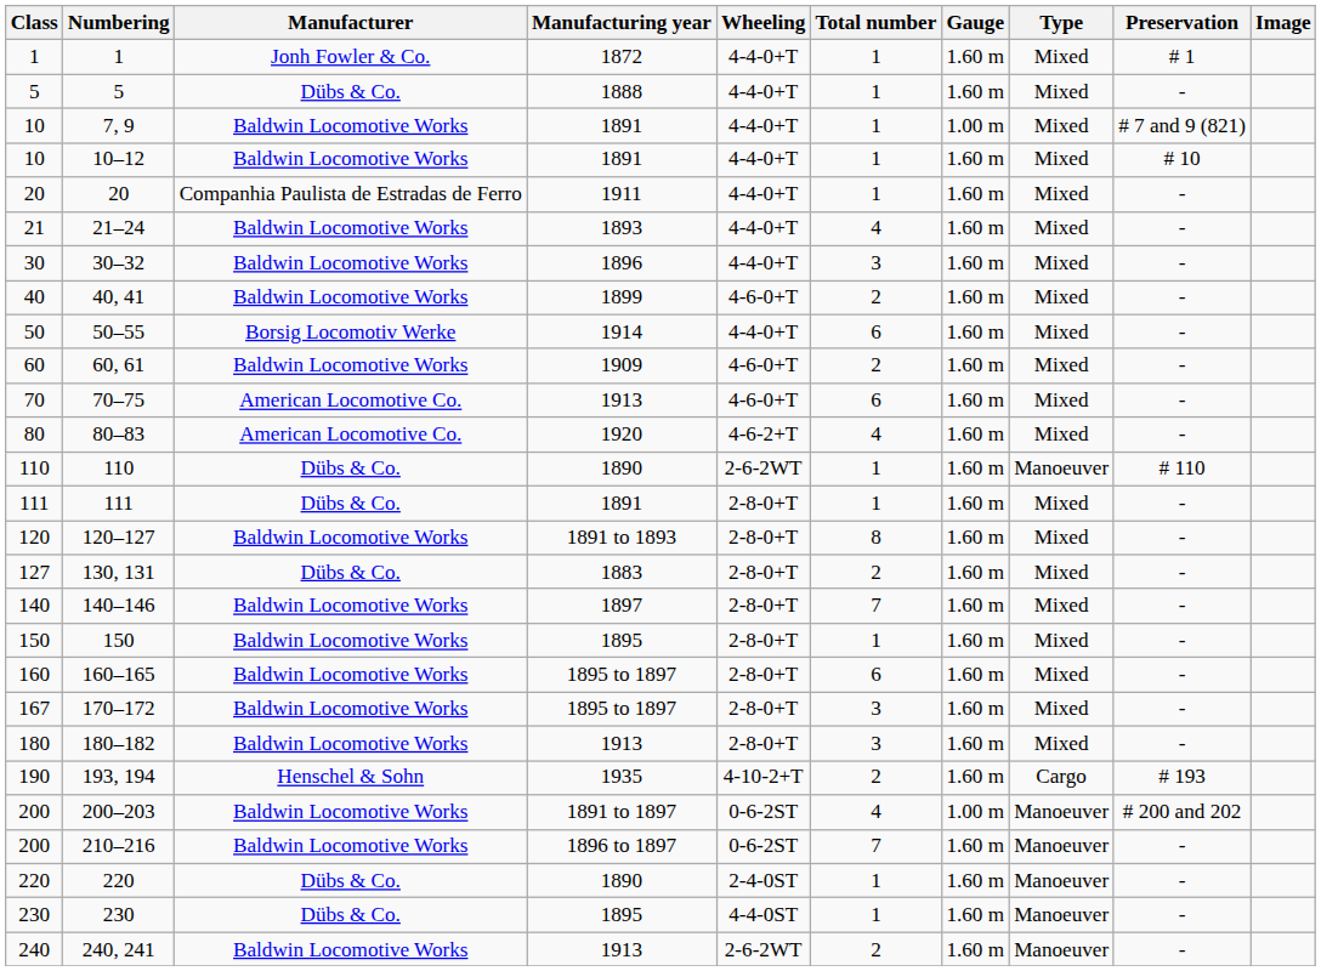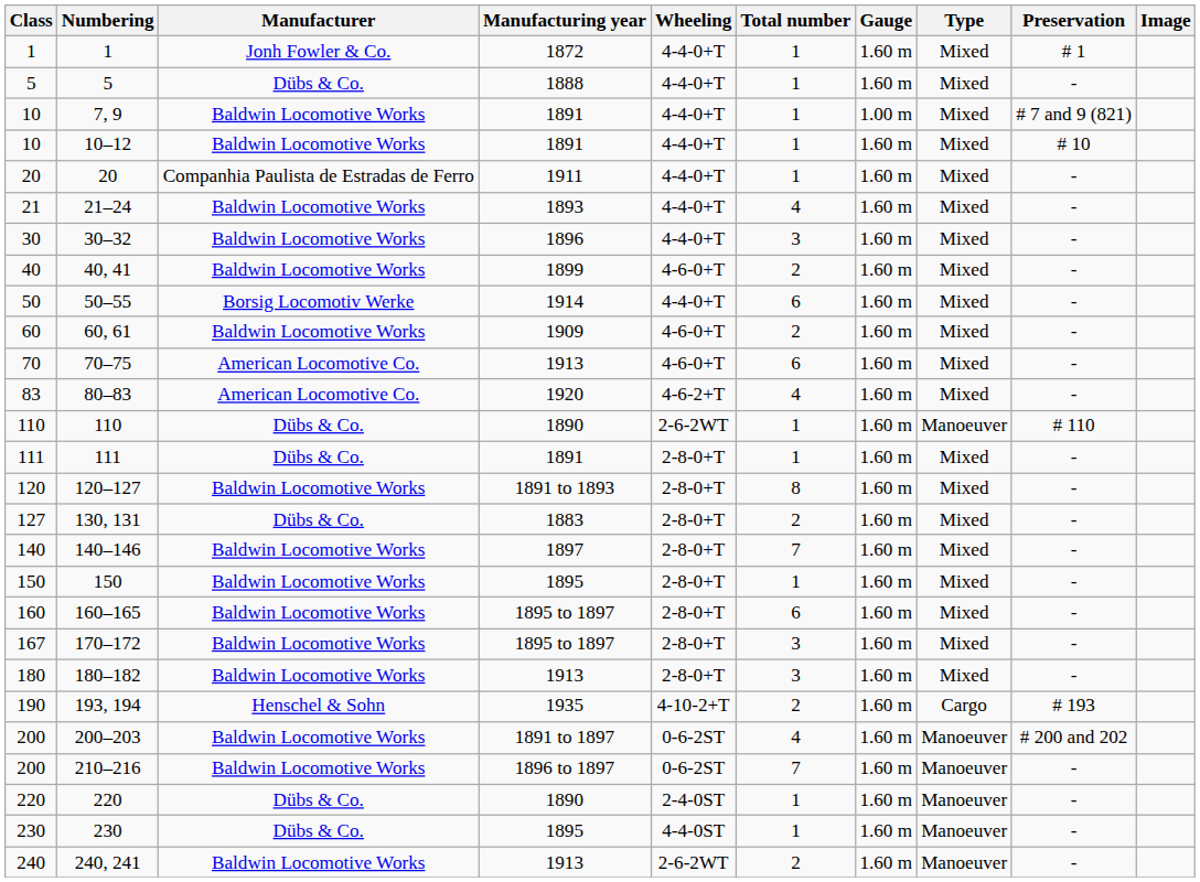80–83 | Class: 80 -> 83
200–203 | Gauge: 1.00 m -> 1.60 m
